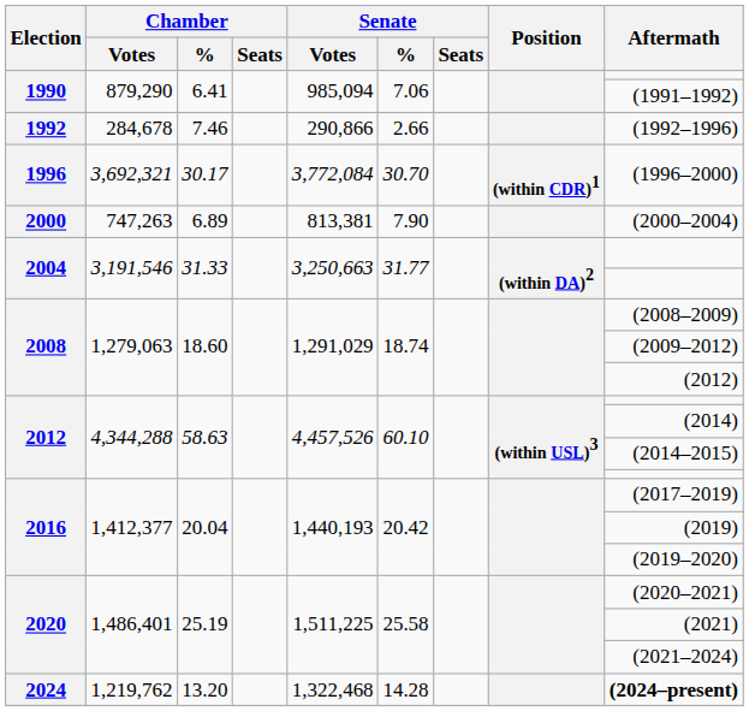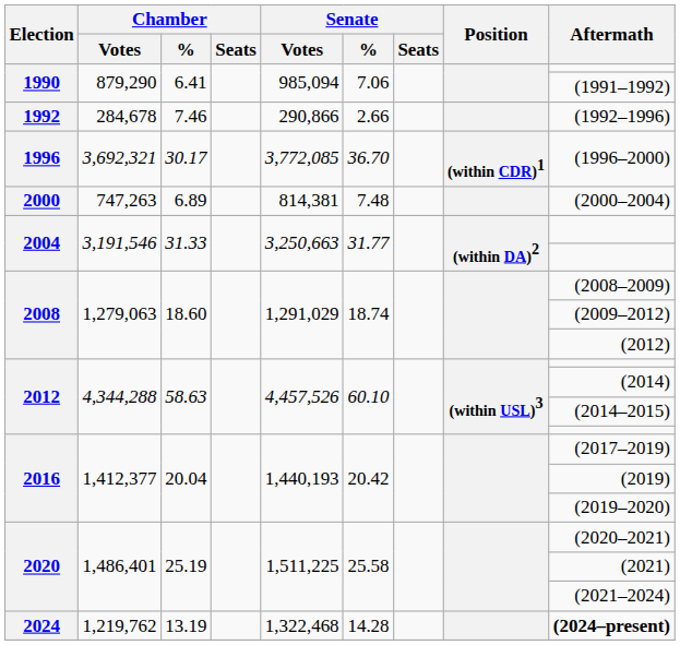1996 | Senate / Votes: 3,772,084 -> 3,772,085
1996 | Senate / %: 30.70 -> 36.70
2000 | Senate / Votes: 813,381 -> 814,381
2000 | Senate / %: 7.90 -> 7.48
2024 | Chamber / %: 13.20 -> 13.19
